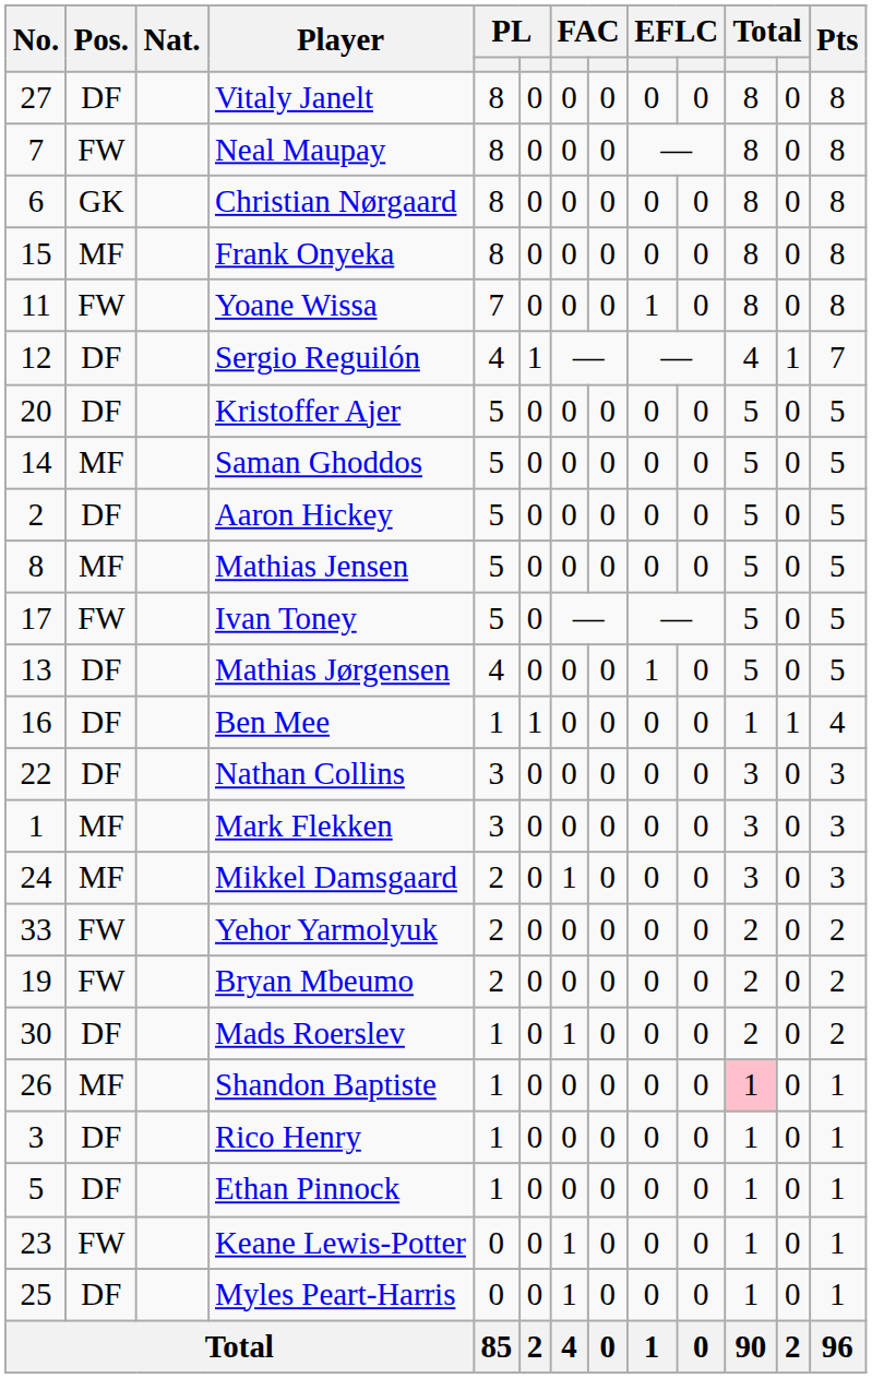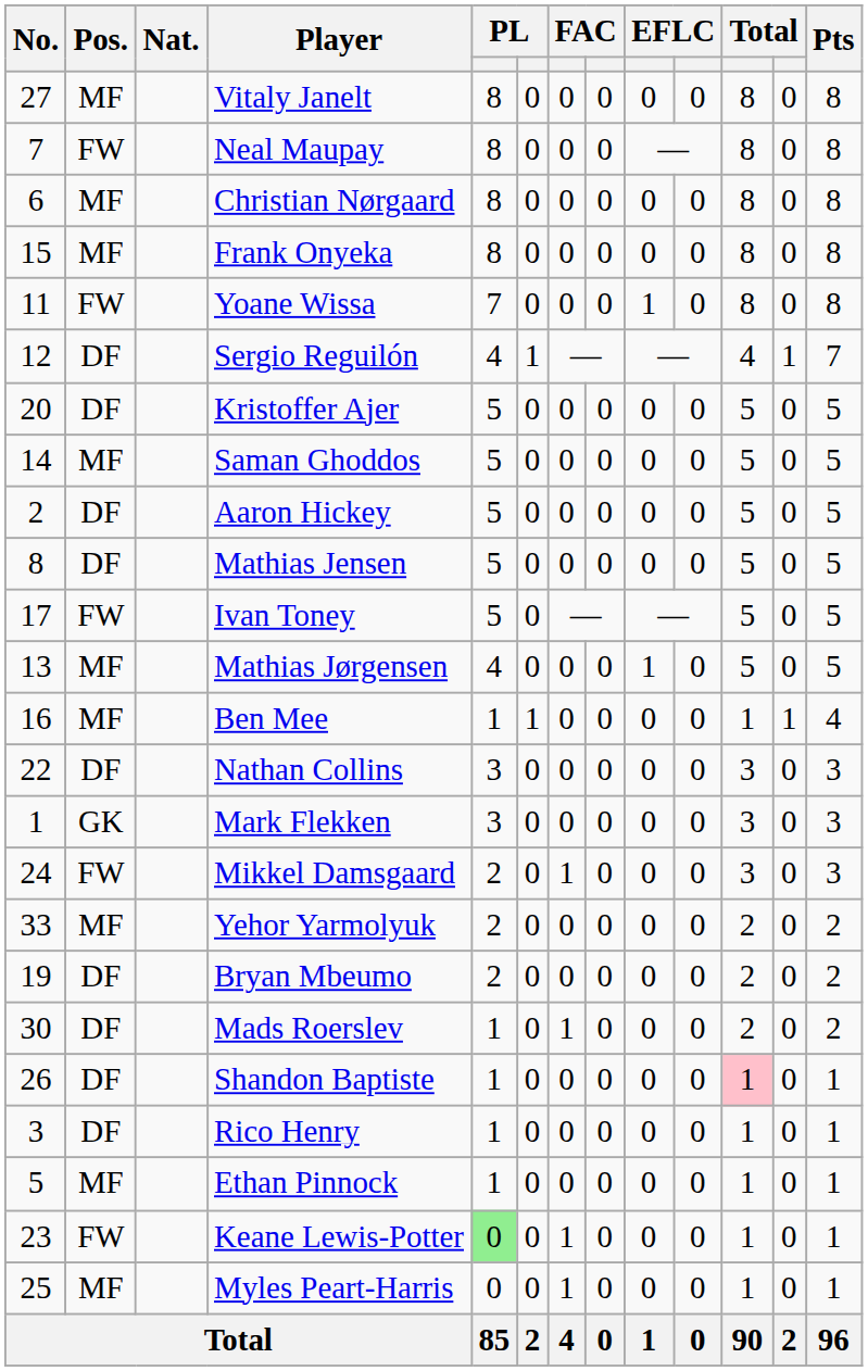Vitaly Janelt | Pos.: DF -> MF
Christian Nørgaard | Pos.: GK -> MF
Mathias Jensen | Pos.: MF -> DF
Mathias Jørgensen | Pos.: DF -> MF
Ben Mee | Pos.: DF -> MF
Mark Flekken | Pos.: MF -> GK
Mikkel Damsgaard | Pos.: MF -> FW
Yehor Yarmolyuk | Pos.: FW -> MF
Bryan Mbeumo | Pos.: FW -> DF
Shandon Baptiste | Pos.: MF -> DF
Ethan Pinnock | Pos.: DF -> MF
Keane Lewis-Potter | column 5: no background -> lightgreen background
Myles Peart-Harris | Pos.: DF -> MF
